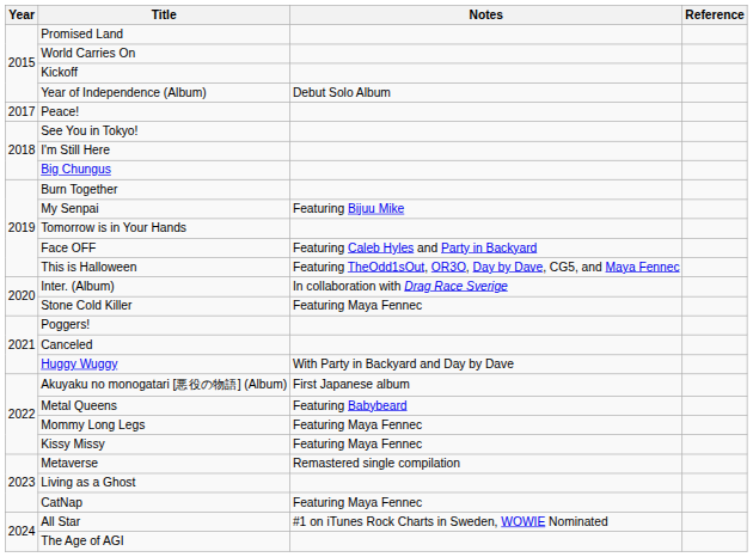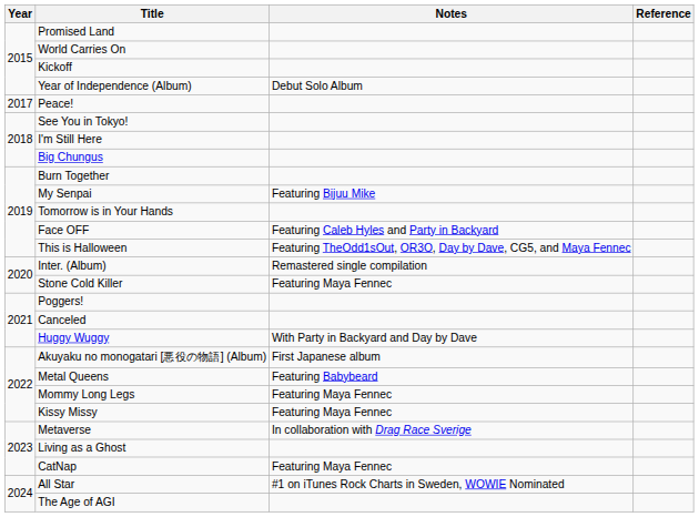Inter. (Album) | Notes: In collaboration with Drag Race Sverige -> Remastered single compilation
Metaverse | Notes: Remastered single compilation -> In collaboration with Drag Race Sverige
